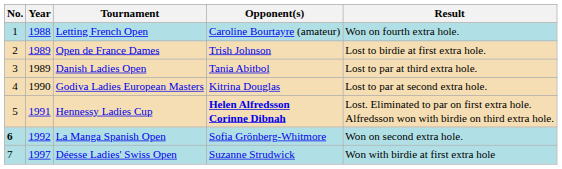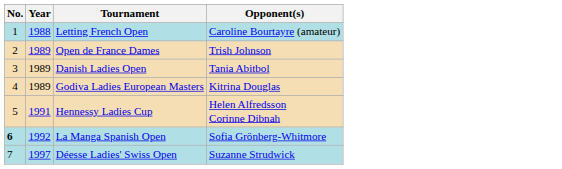- column: Result | Won on fourth extra hole. | Lost to birdie at first extra hole. | Lost to par at third extra hole. | Lost to par at second extra hole. | Lost. Eliminated to par on first extra hole. Alfredsson won with birdie on third extra hole. | Won on second extra hole. | Won with birdie at first extra hole
Godiva Ladies European Masters | Year: 1990 -> 1989
Hennessy Ladies Cup | Opponent(s): bold -> normal
